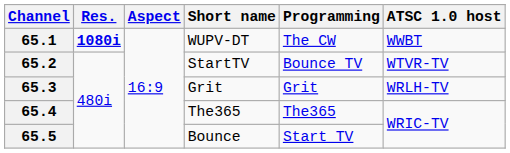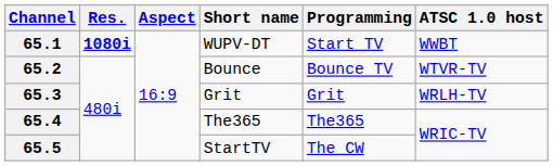65.1 | Programming: The CW -> Start TV
65.2 | Short name: StartTV -> Bounce
65.5 | Short name: Bounce -> StartTV
65.5 | Programming: Start TV -> The CW
